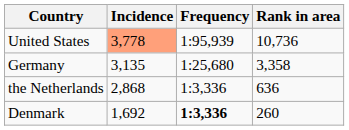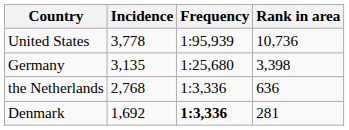United States | Incidence: lightsalmon background -> no background
Germany | Rank in area: 3,358 -> 3,398
the Netherlands | Incidence: 2,868 -> 2,768
Denmark | Rank in area: 260 -> 281
